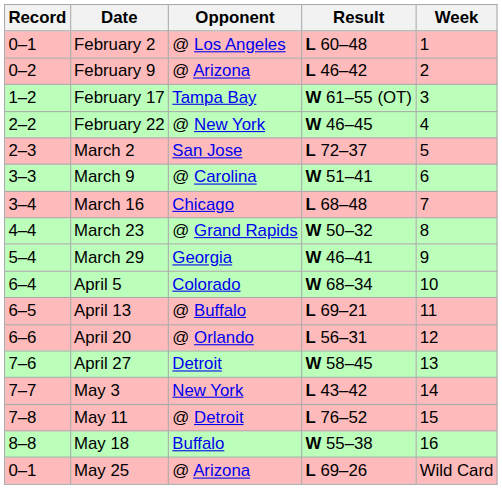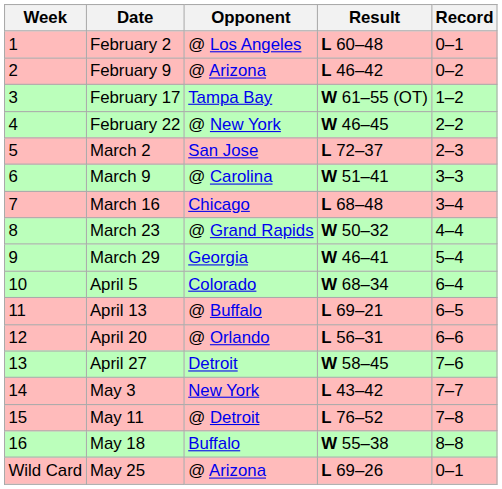columns swapped: Week <-> Record
